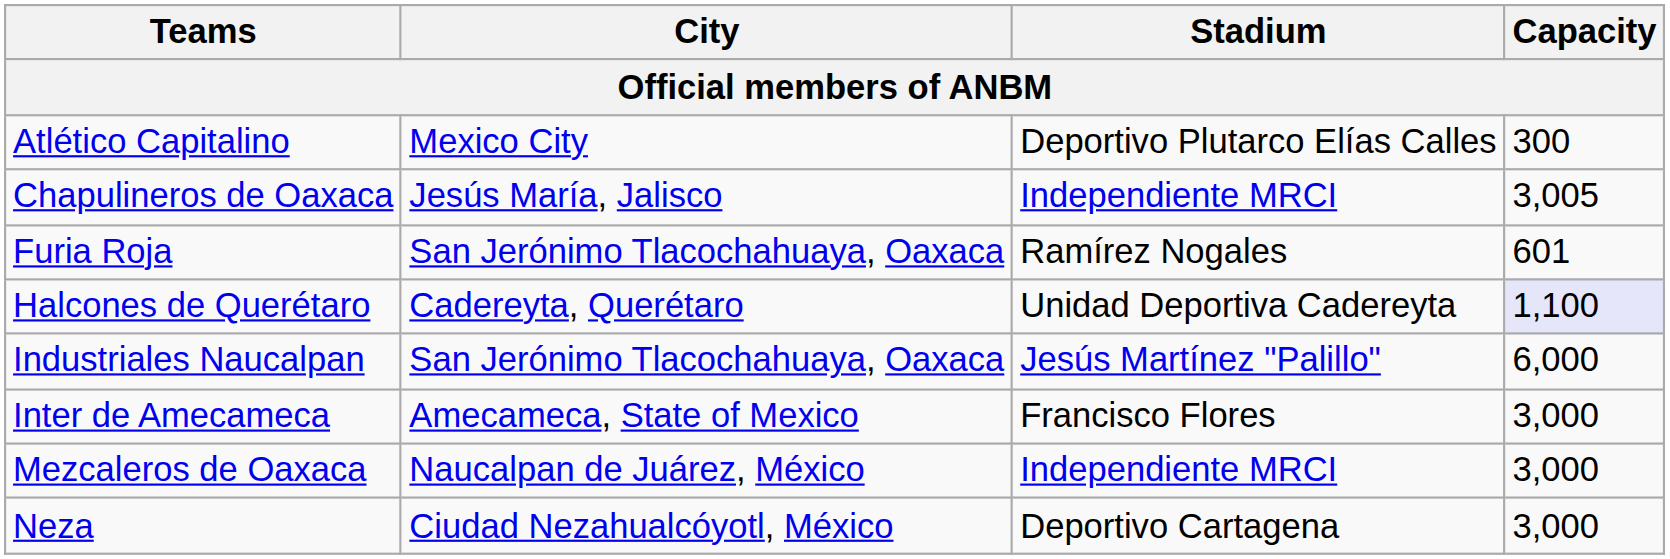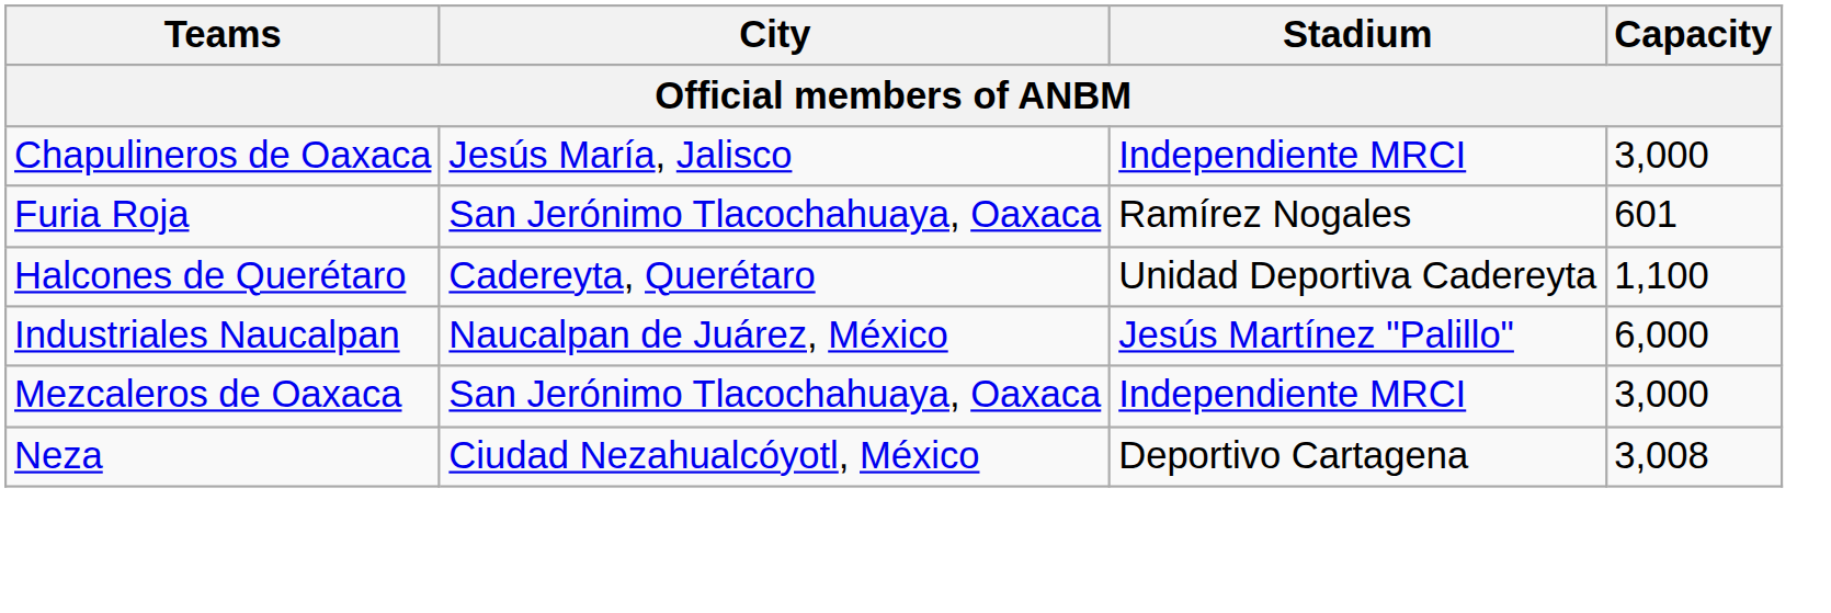- row: Atlético Capitalino | Mexico City | Deportivo Plutarco Elías Calles | 300
Chapulineros de Oaxaca | Capacity: 3,005 -> 3,000
Halcones de Querétaro | Capacity: lavender background -> no background
Industriales Naucalpan | City: San Jerónimo Tlacochahuaya, Oaxaca -> Naucalpan de Juárez, México
- row: Inter de Amecameca | Amecameca, State of Mexico | Francisco Flores | 3,000
Mezcaleros de Oaxaca | City: Naucalpan de Juárez, México -> San Jerónimo Tlacochahuaya, Oaxaca
Neza | Capacity: 3,000 -> 3,008
